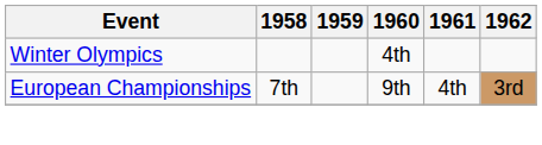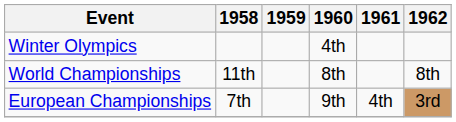+ row: World Championships | 11th | 8th | 8th
